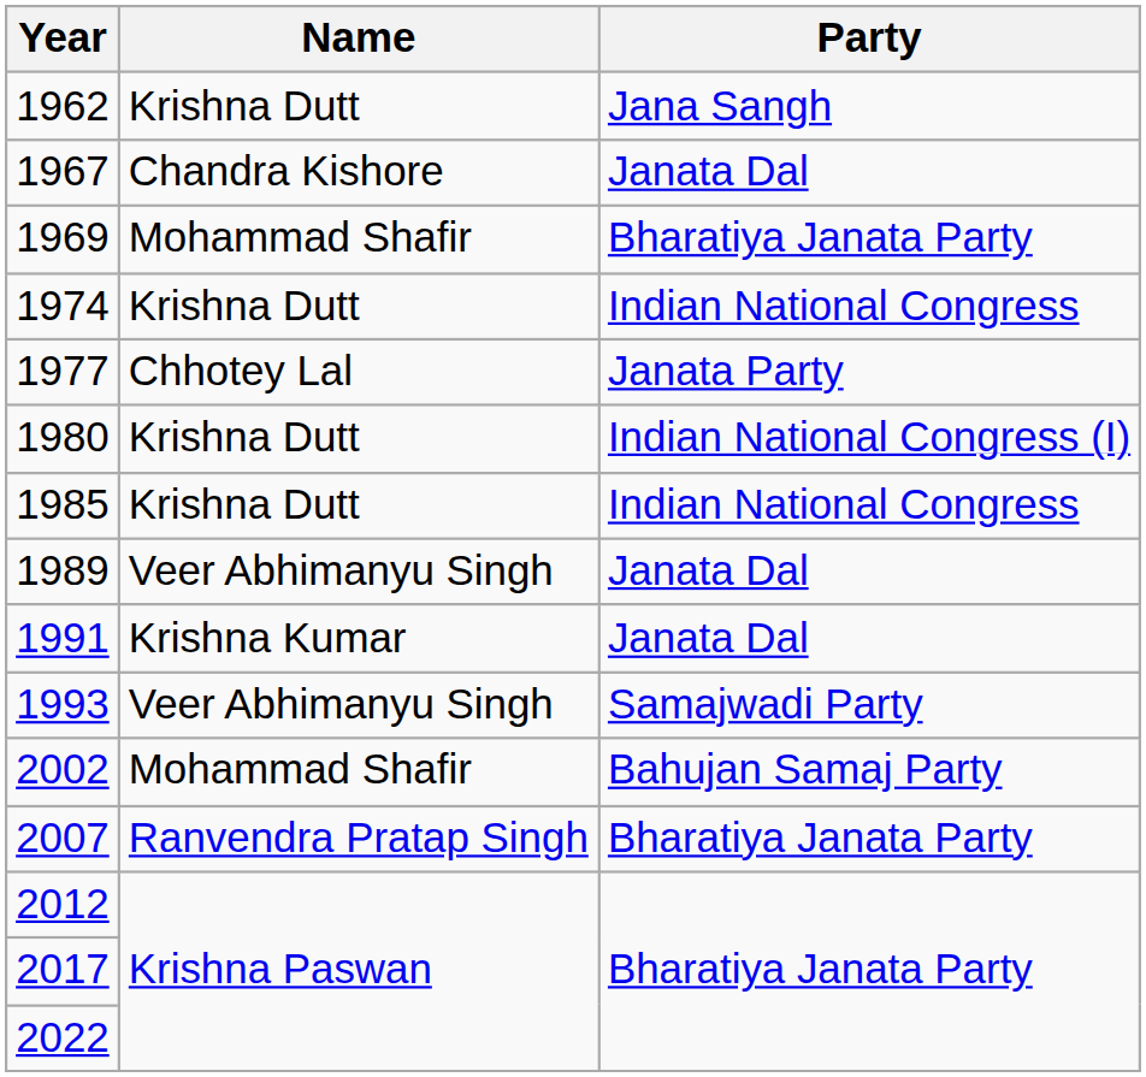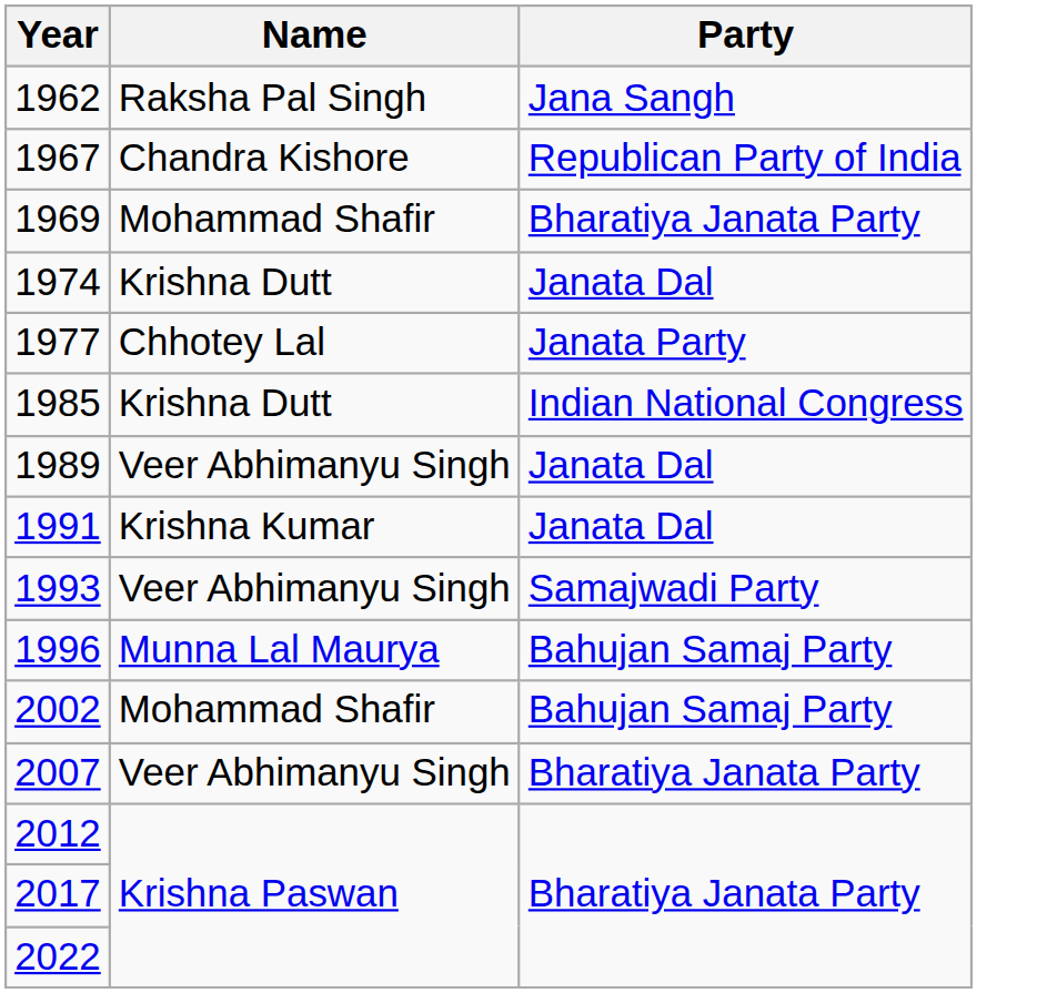1962 | Name: Krishna Dutt -> Raksha Pal Singh
1967 | Party: Janata Dal -> Republican Party of India
1974 | Party: Indian National Congress -> Janata Dal
- row: 1980 | Krishna Dutt | Indian National Congress (I)
+ row: 1996 | Munna Lal Maurya | Bahujan Samaj Party
2007 | Name: Ranvendra Pratap Singh -> Veer Abhimanyu Singh
